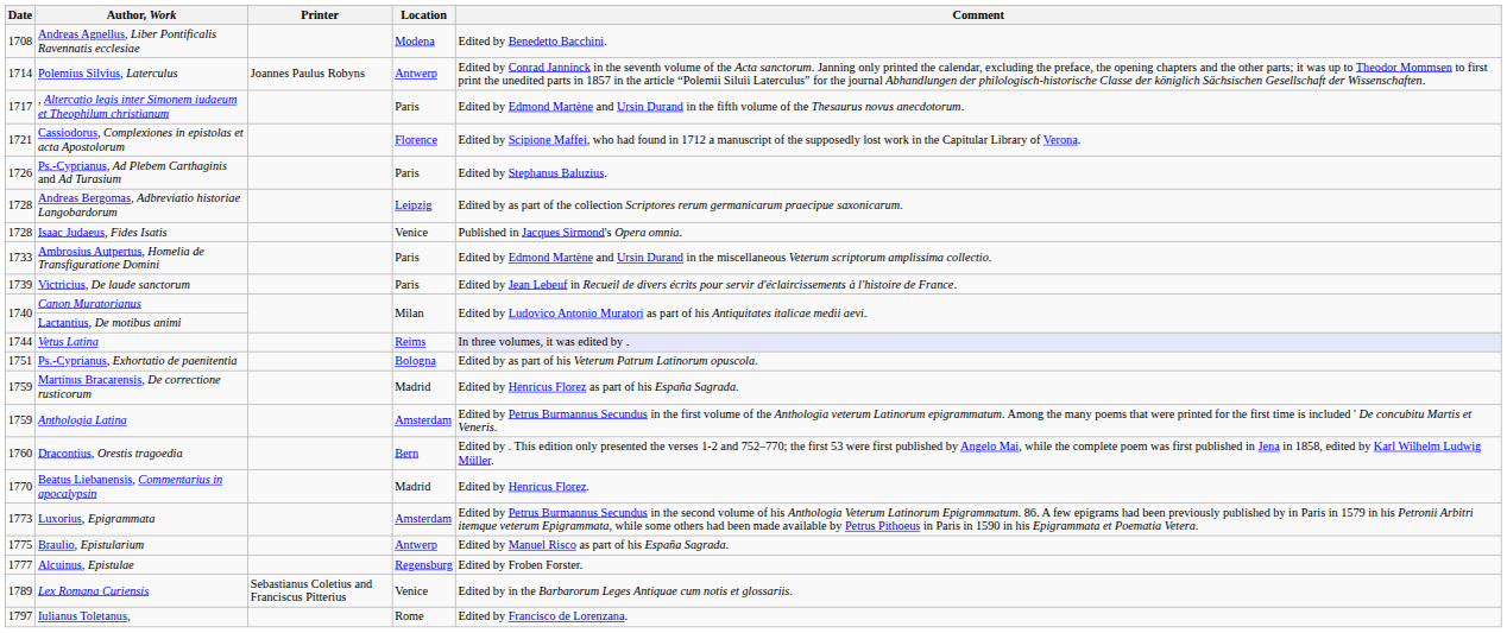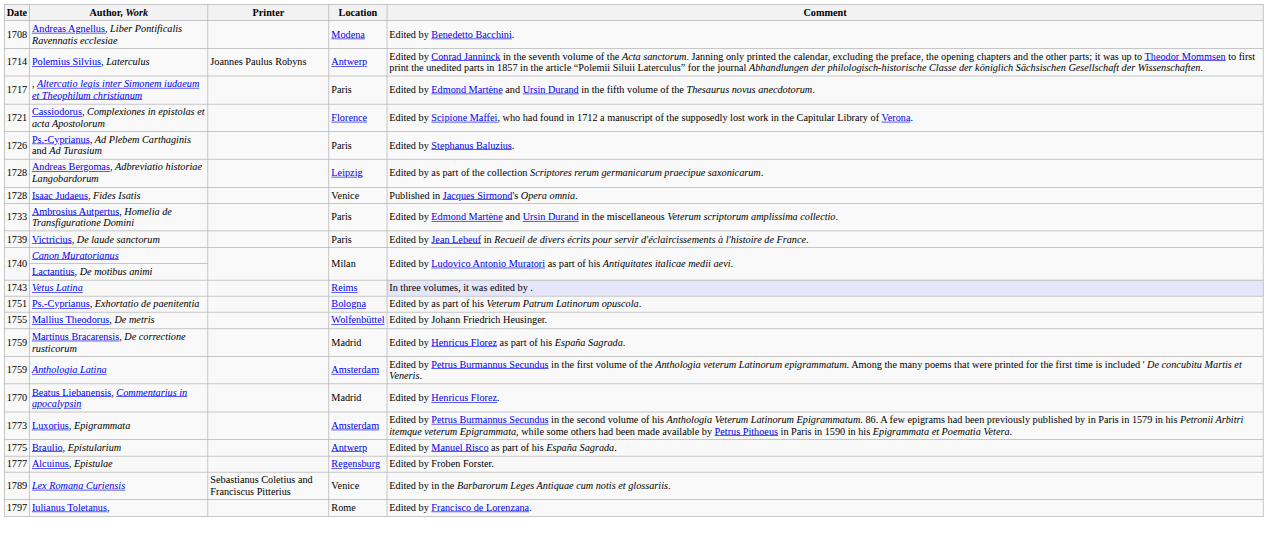Vetus Latina | Date: 1744 -> 1743
+ row: 1755 | Mallius Theodorus, De metris | Wolfenbüttel | Edited by Johann Friedrich Heusinger.
- row: 1760 | Dracontius, Orestis tragoedia | Bern | Edited by . This edition only presented the verses 1-2 and 752–770; the first 53 were first published by Angelo Mai, while the complete poem was first published in Jena in 1858, edited by Karl Wilhelm Ludwig Müller.
